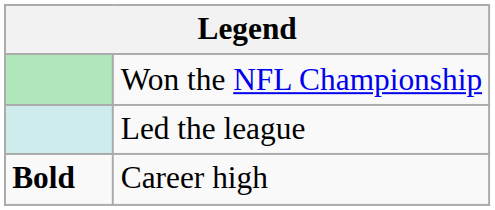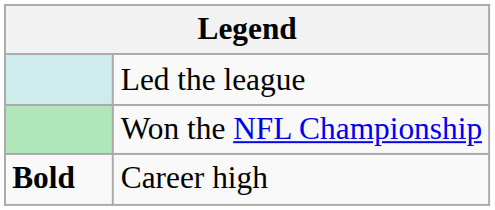rows swapped: Won the NFL Championship <-> Led the league
